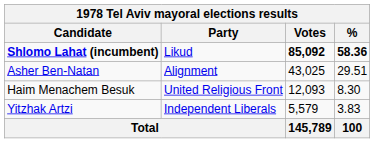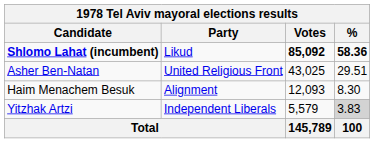Asher Ben-Natan | Party: Alignment -> United Religious Front
Haim Menachem Besuk | Party: United Religious Front -> Alignment
Yitzhak Artzi | %: no background -> lightgrey background
